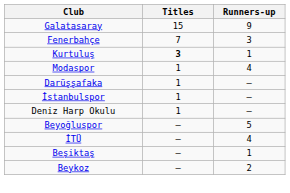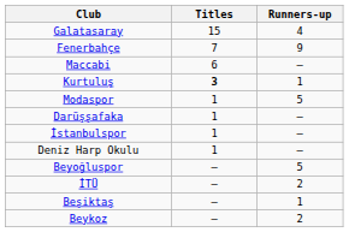Galatasaray | Runners-up: 9 -> 4
Fenerbahçe | Runners-up: 3 -> 9
+ row: Maccabi | 6 | –
Modaspor | Runners-up: 4 -> 5
İTÜ | Runners-up: 4 -> 2
